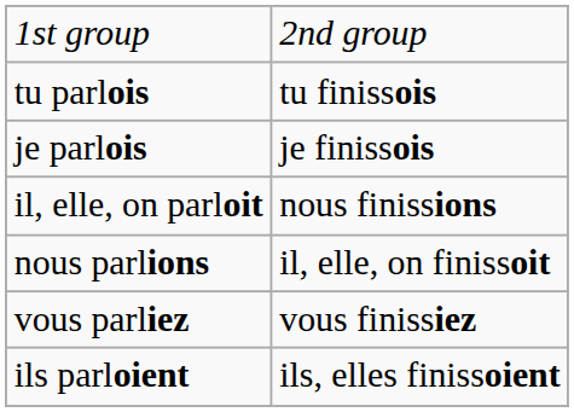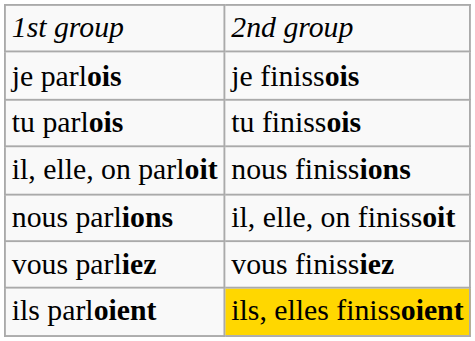rows swapped: je parlois <-> tu parlois
ils parloient | column 2: no background -> gold background
